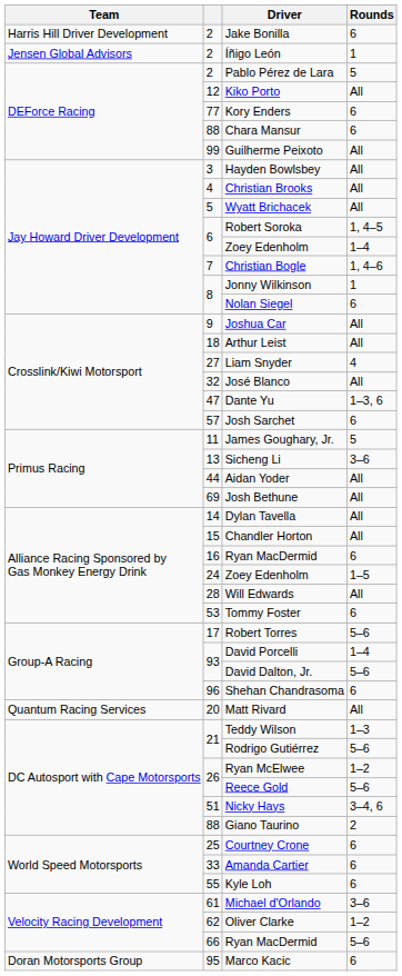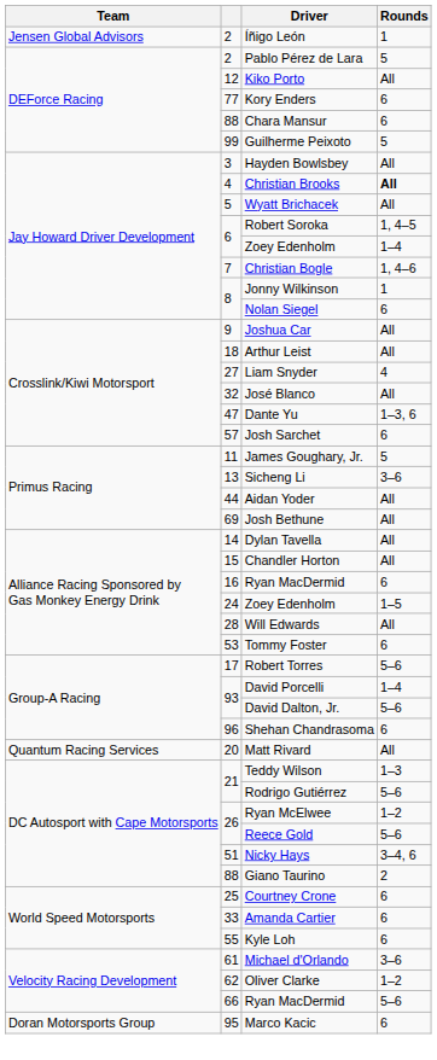- row: Harris Hill Driver Development | 2 | Jake Bonilla | 6
Guilherme Peixoto | Rounds: All -> 5
Christian Brooks | Rounds: normal -> bold
